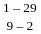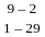rows swapped: 1 – 29 <-> 9 – 2
